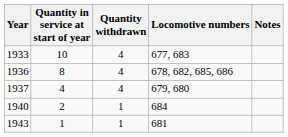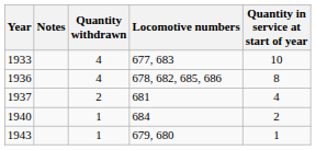columns swapped: Quantity in service at start of year <-> Notes
1937 | Quantity withdrawn: 4 -> 2
1937 | Locomotive numbers: 679, 680 -> 681
1943 | Locomotive numbers: 681 -> 679, 680
